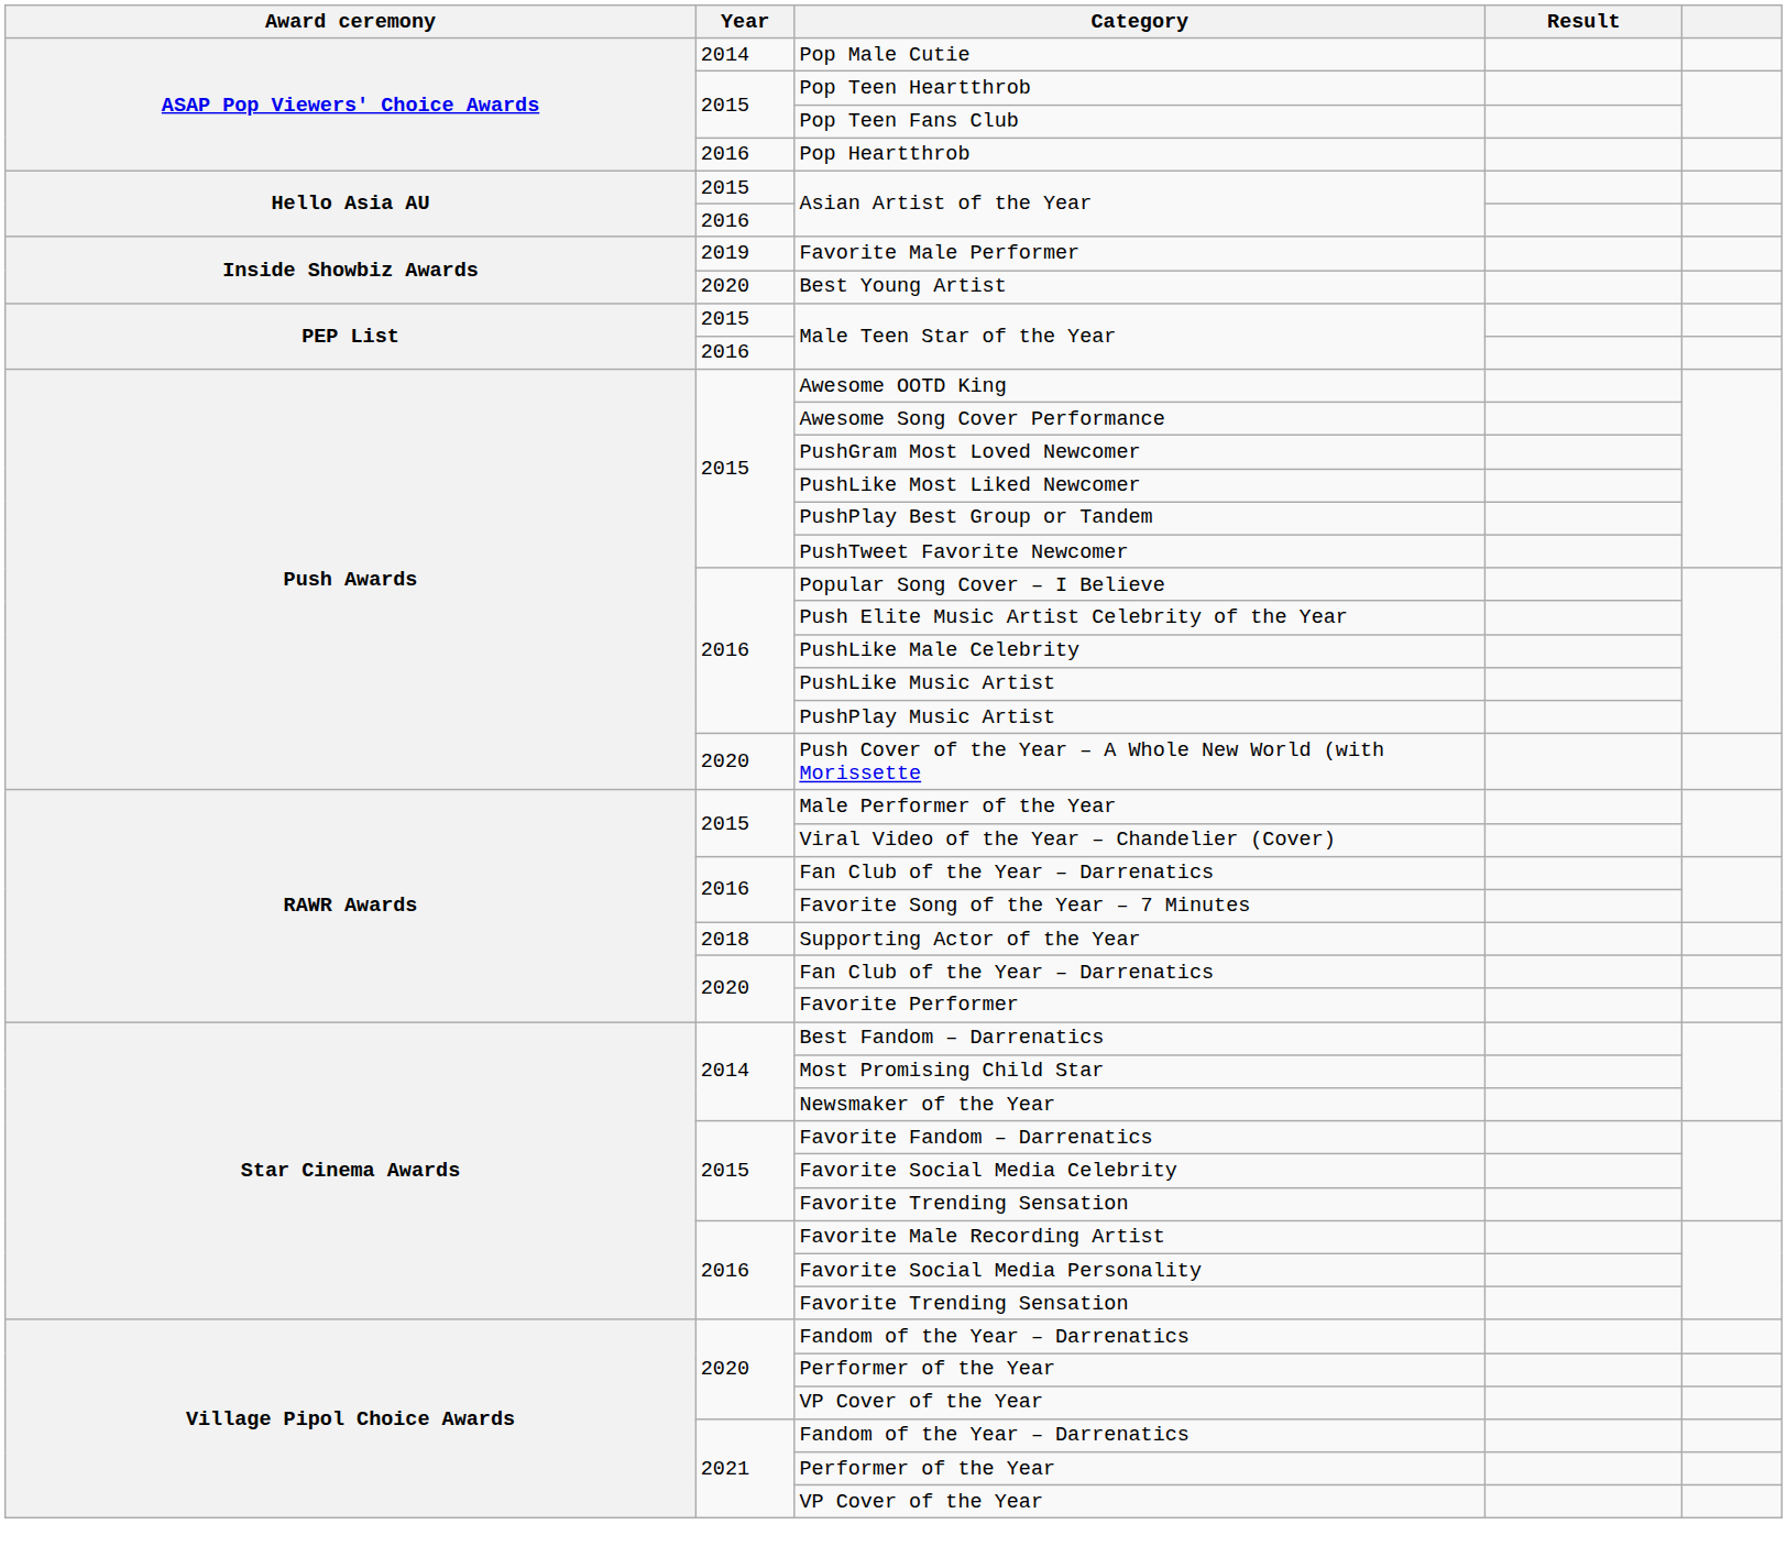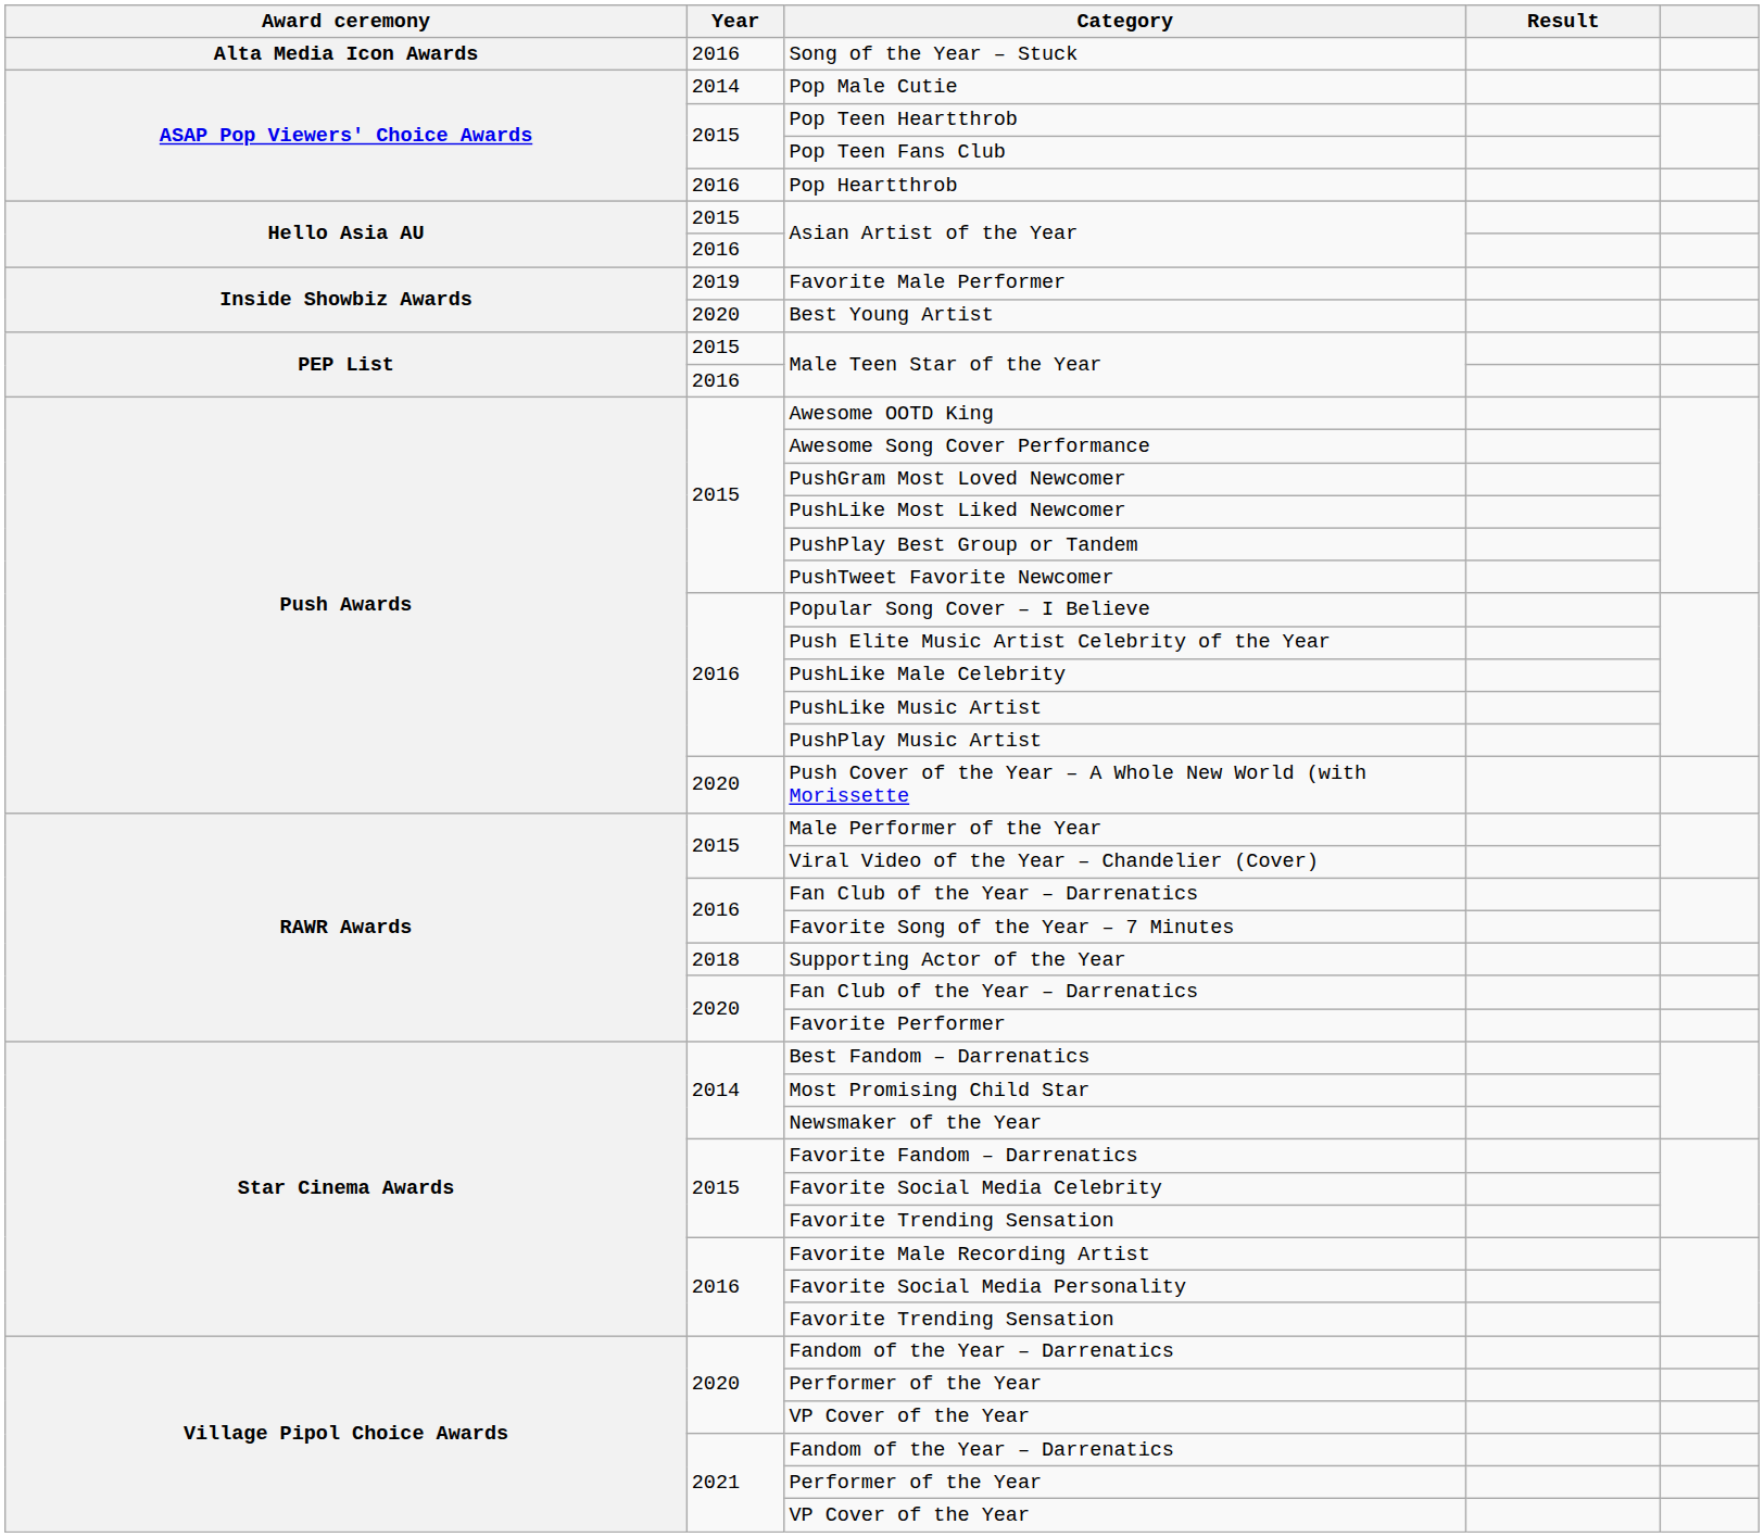+ row: Alta Media Icon Awards | 2016 | Song of the Year – Stuck
